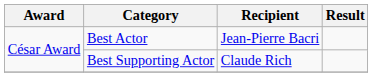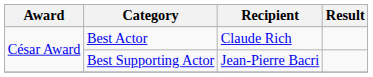Best Actor | Recipient: Jean-Pierre Bacri -> Claude Rich
Best Supporting Actor | Recipient: Claude Rich -> Jean-Pierre Bacri
